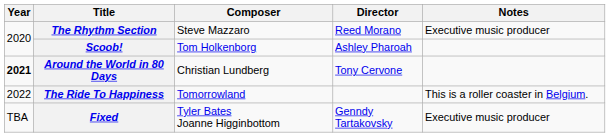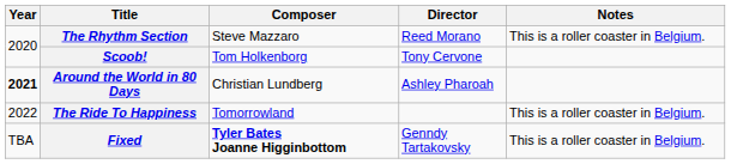The Rhythm Section | Notes: Executive music producer -> This is a roller coaster in Belgium.
Scoob! | Director: Ashley Pharoah -> Tony Cervone
Around the World in 80 Days | Director: Tony Cervone -> Ashley Pharoah
Fixed | Composer: normal -> bold
Fixed | Notes: Executive music producer -> This is a roller coaster in Belgium.
